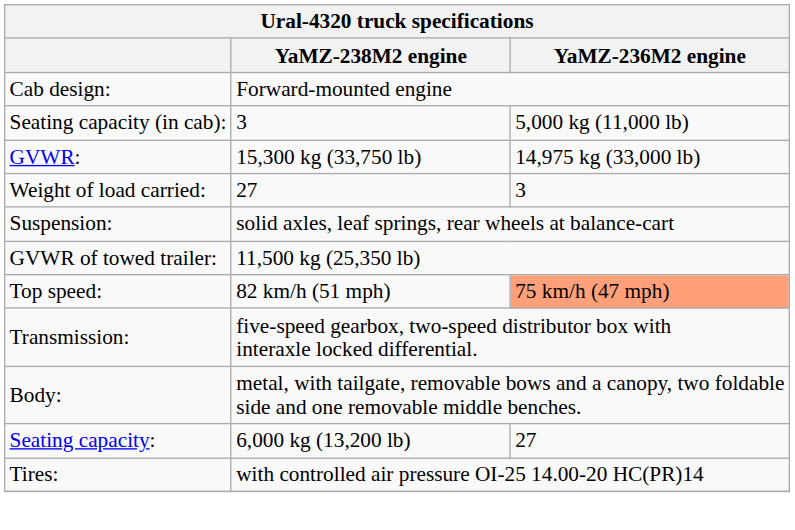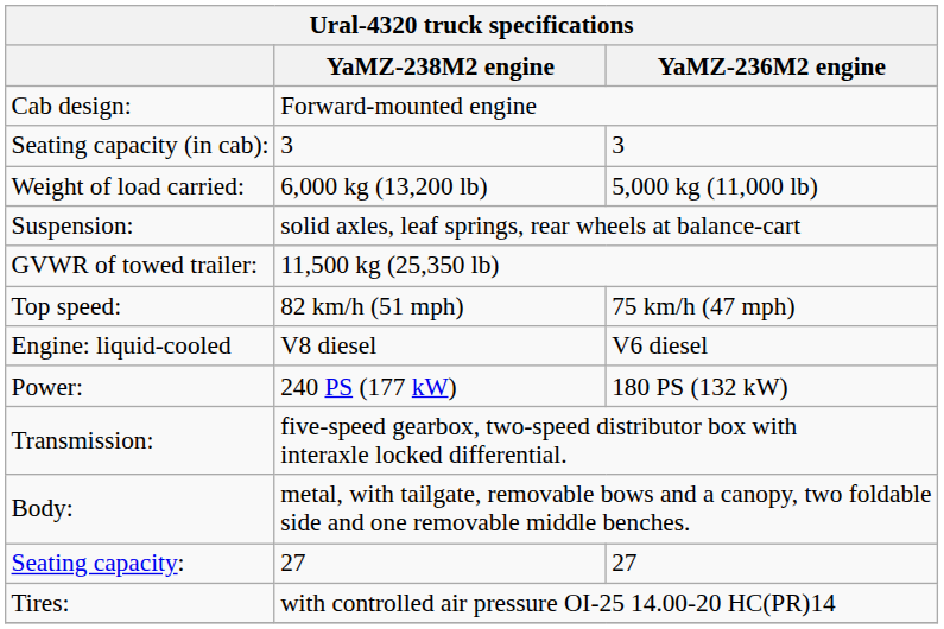Seating capacity (in cab): | YaMZ-236M2 engine: 5,000 kg (11,000 lb) -> 3
- row: GVWR: | 15,300 kg (33,750 lb) | 14,975 kg (33,000 lb)
Weight of load carried: | YaMZ-238M2 engine: 27 -> 6,000 kg (13,200 lb)
Weight of load carried: | YaMZ-236M2 engine: 3 -> 5,000 kg (11,000 lb)
Top speed: | YaMZ-236M2 engine: lightsalmon background -> no background
+ row: Engine: liquid-cooled | V8 diesel | V6 diesel
+ row: Power: | 240 PS (177 kW) | 180 PS (132 kW)
Seating capacity: | YaMZ-238M2 engine: 6,000 kg (13,200 lb) -> 27
